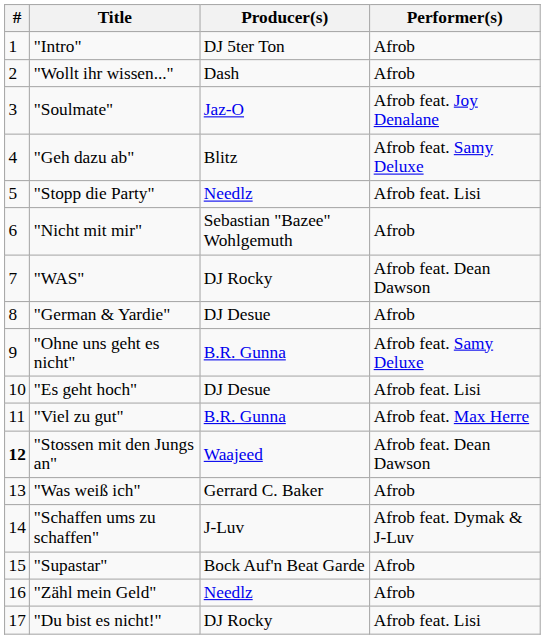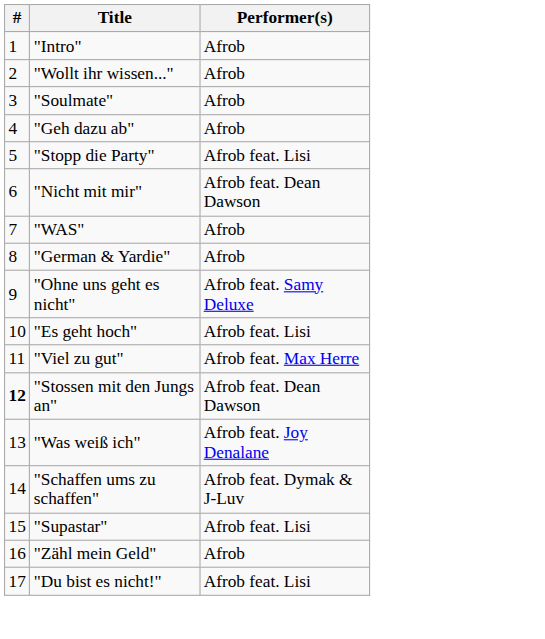- column: Producer(s) | DJ 5ter Ton | Dash | Jaz-O | Blitz | Needlz | Sebastian "Bazee" Wohlgemuth | DJ Rocky | DJ Desue | B.R. Gunna | DJ Desue | B.R. Gunna | Waajeed | Gerrard C. Baker | J-Luv | Bock Auf'n Beat Garde | Needlz | DJ Rocky
"Soulmate" | Performer(s): Afrob feat. Joy Denalane -> Afrob
"Geh dazu ab" | Performer(s): Afrob feat. Samy Deluxe -> Afrob
"Nicht mit mir" | Performer(s): Afrob -> Afrob feat. Dean Dawson
"WAS" | Performer(s): Afrob feat. Dean Dawson -> Afrob
"Was weiß ich" | Performer(s): Afrob -> Afrob feat. Joy Denalane
"Supastar" | Performer(s): Afrob -> Afrob feat. Lisi
